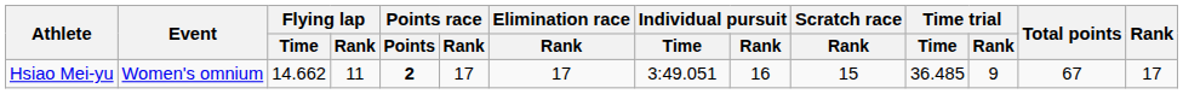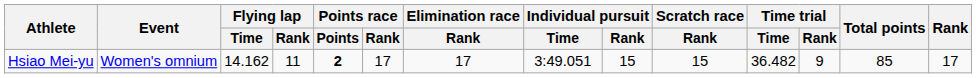Hsiao Mei-yu | Flying lap / Time: 14.662 -> 14.162
Hsiao Mei-yu | Individual pursuit / Rank: 16 -> 15
Hsiao Mei-yu | Time trial / Time: 36.485 -> 36.482
Hsiao Mei-yu | Total points: 67 -> 85
